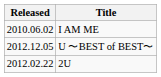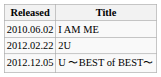rows swapped: 2U <-> U 〜BEST of BEST〜
